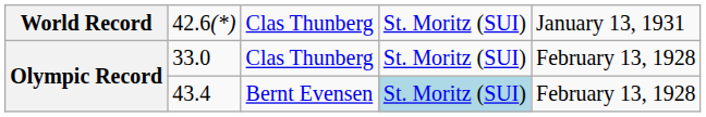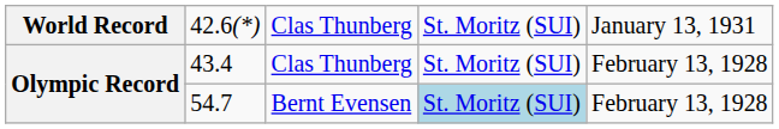Olympic Record / Clas Thunberg | column 2: 33.0 -> 43.4
Bernt Evensen | column 2: 43.4 -> 54.7
